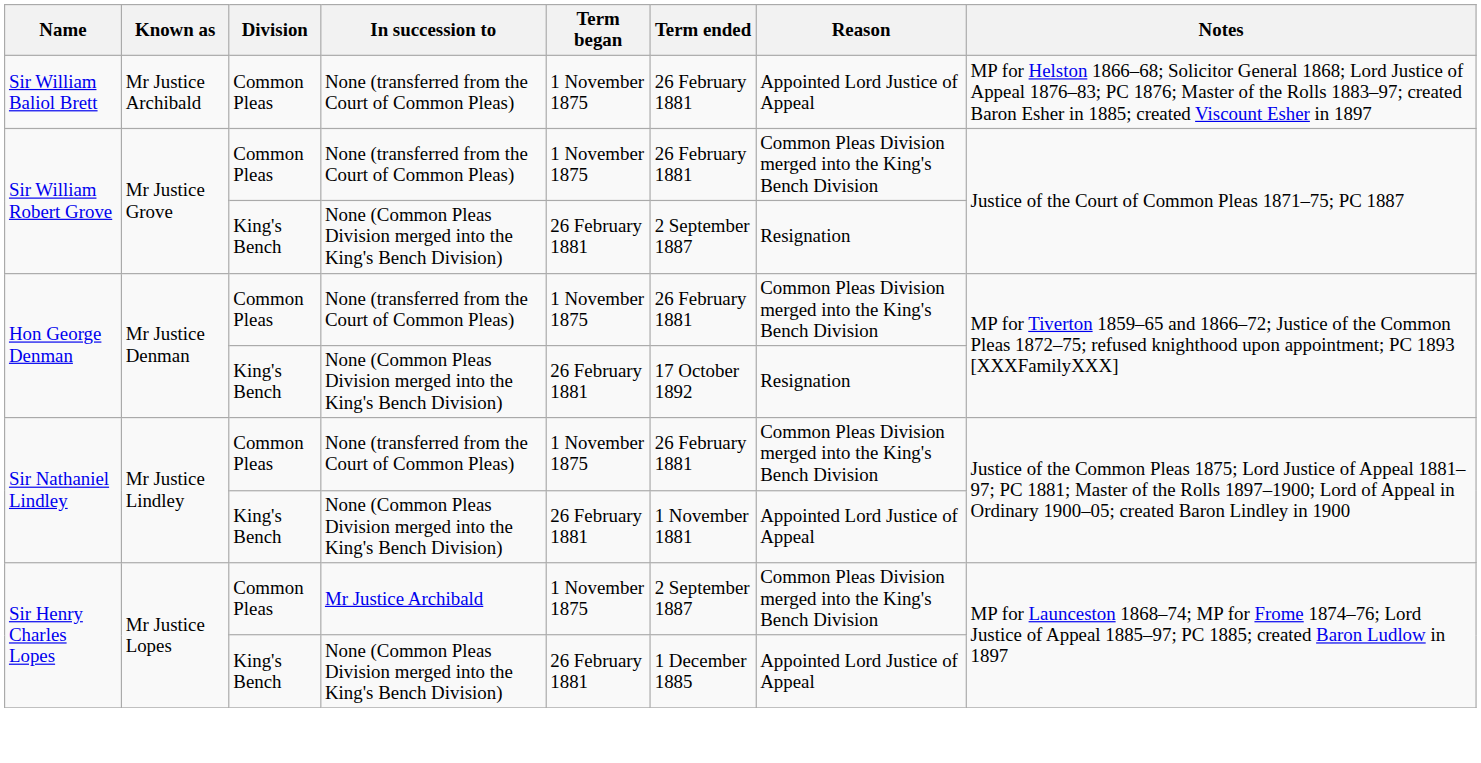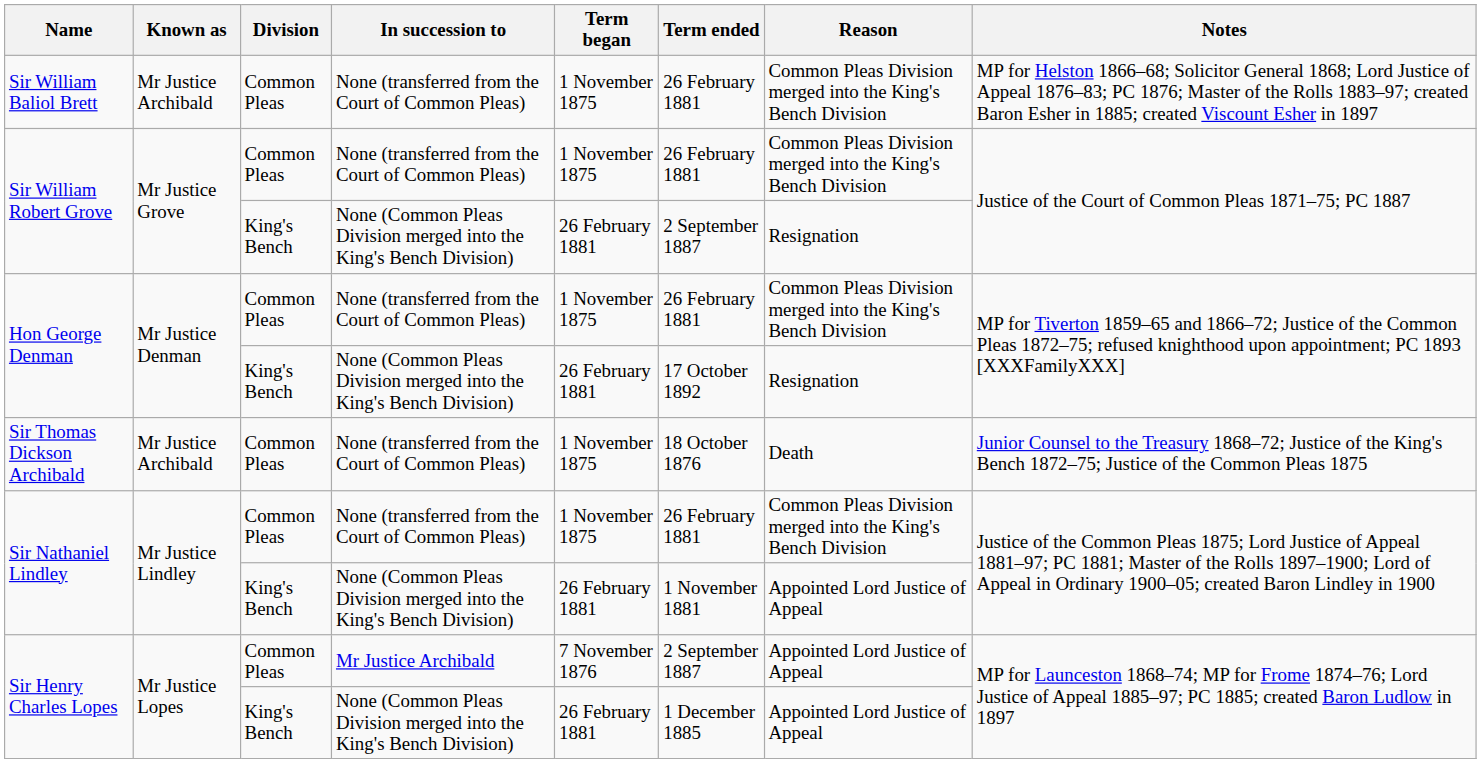Sir William Baliol Brett | Reason: Appointed Lord Justice of Appeal -> Common Pleas Division merged into the King's Bench Division
+ row: Sir Thomas Dickson Archibald | Mr Justice Archibald | Common Pleas | None (transferred from the Court of Common Pleas) | 1 November 1875 | 18 October 1876 | Death | Junior Counsel to the Treasury 1868–72; Justice of the King's Bench 1872–75; Justice of the Common Pleas 1875
Sir Henry Charles Lopes / Mr Justice Archibald | Term began: 1 November 1875 -> 7 November 1876
Sir Henry Charles Lopes / Mr Justice Archibald | Reason: Common Pleas Division merged into the King's Bench Division -> Appointed Lord Justice of Appeal
